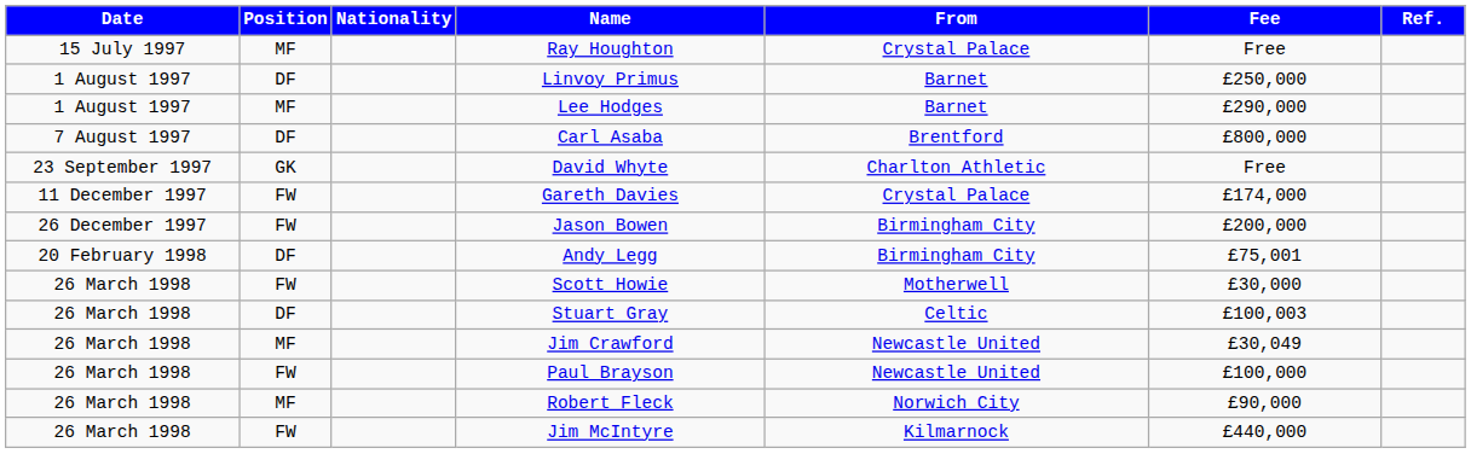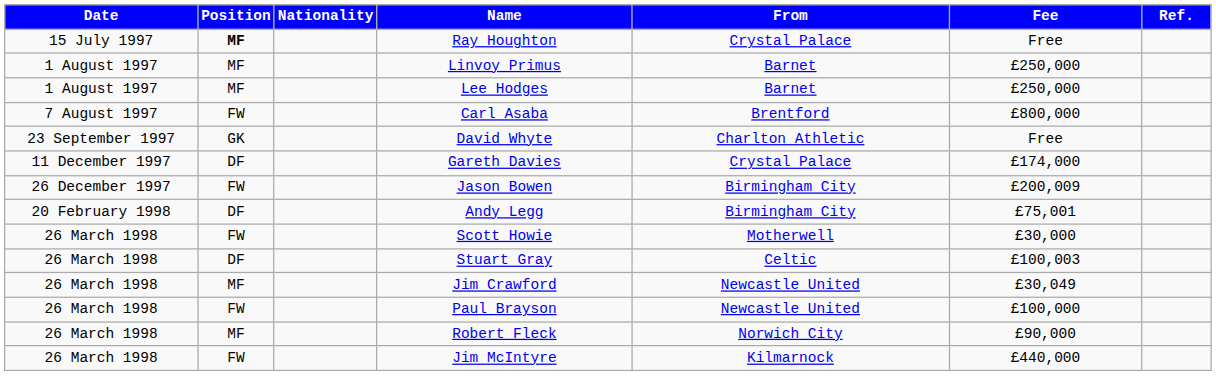Ray Houghton | Position: normal -> bold
Linvoy Primus | Position: DF -> MF
Lee Hodges | Fee: £290,000 -> £250,000
Carl Asaba | Position: DF -> FW
Gareth Davies | Position: FW -> DF
Jason Bowen | Fee: £200,000 -> £200,009
